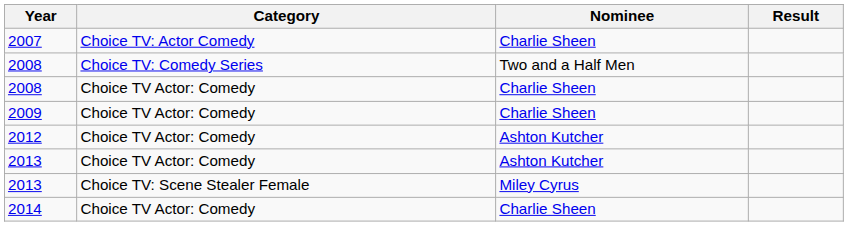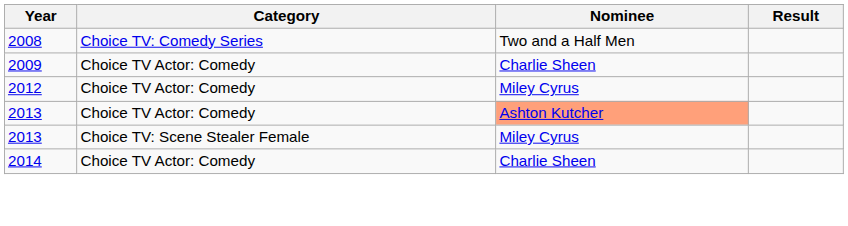- row: 2007 | Choice TV: Actor Comedy | Charlie Sheen
- row: 2008 | Choice TV Actor: Comedy | Charlie Sheen
2012 | Nominee: Ashton Kutcher -> Miley Cyrus
2013 / Choice TV Actor: Comedy | Nominee: no background -> lightsalmon background
